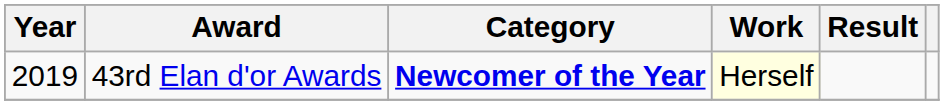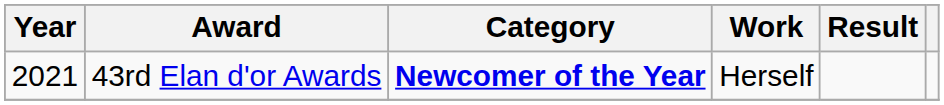43rd Elan d'or Awards | Year: 2019 -> 2021
43rd Elan d'or Awards | Work: lightyellow background -> no background
